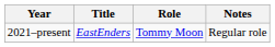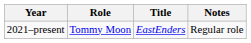columns swapped: Title <-> Role
